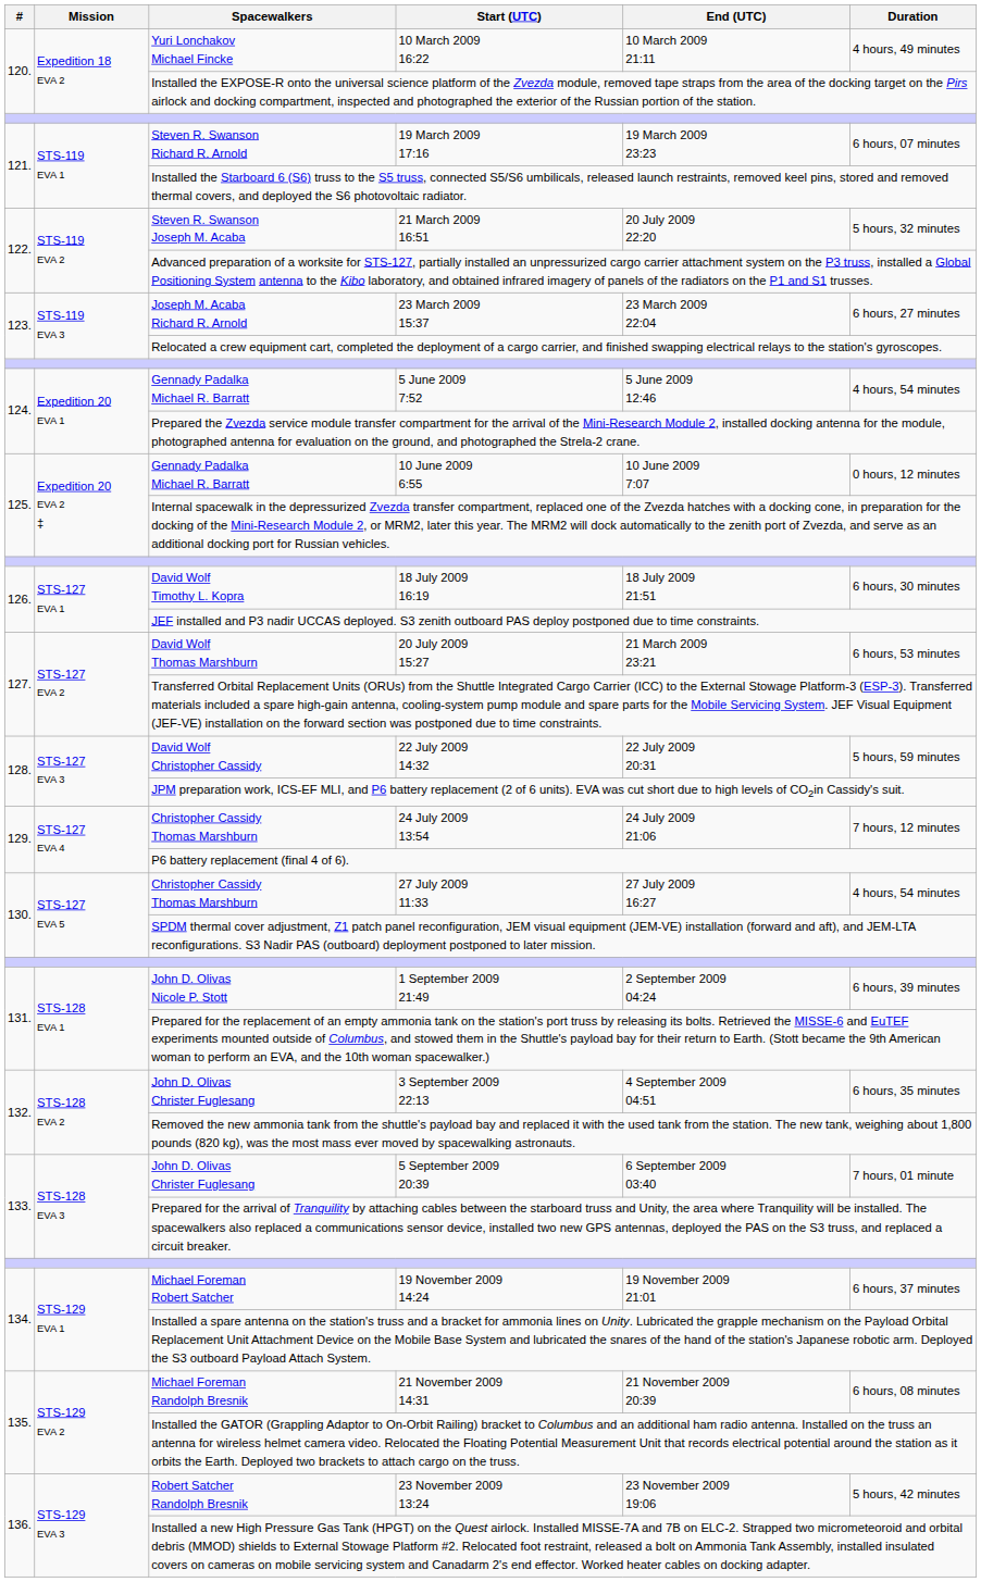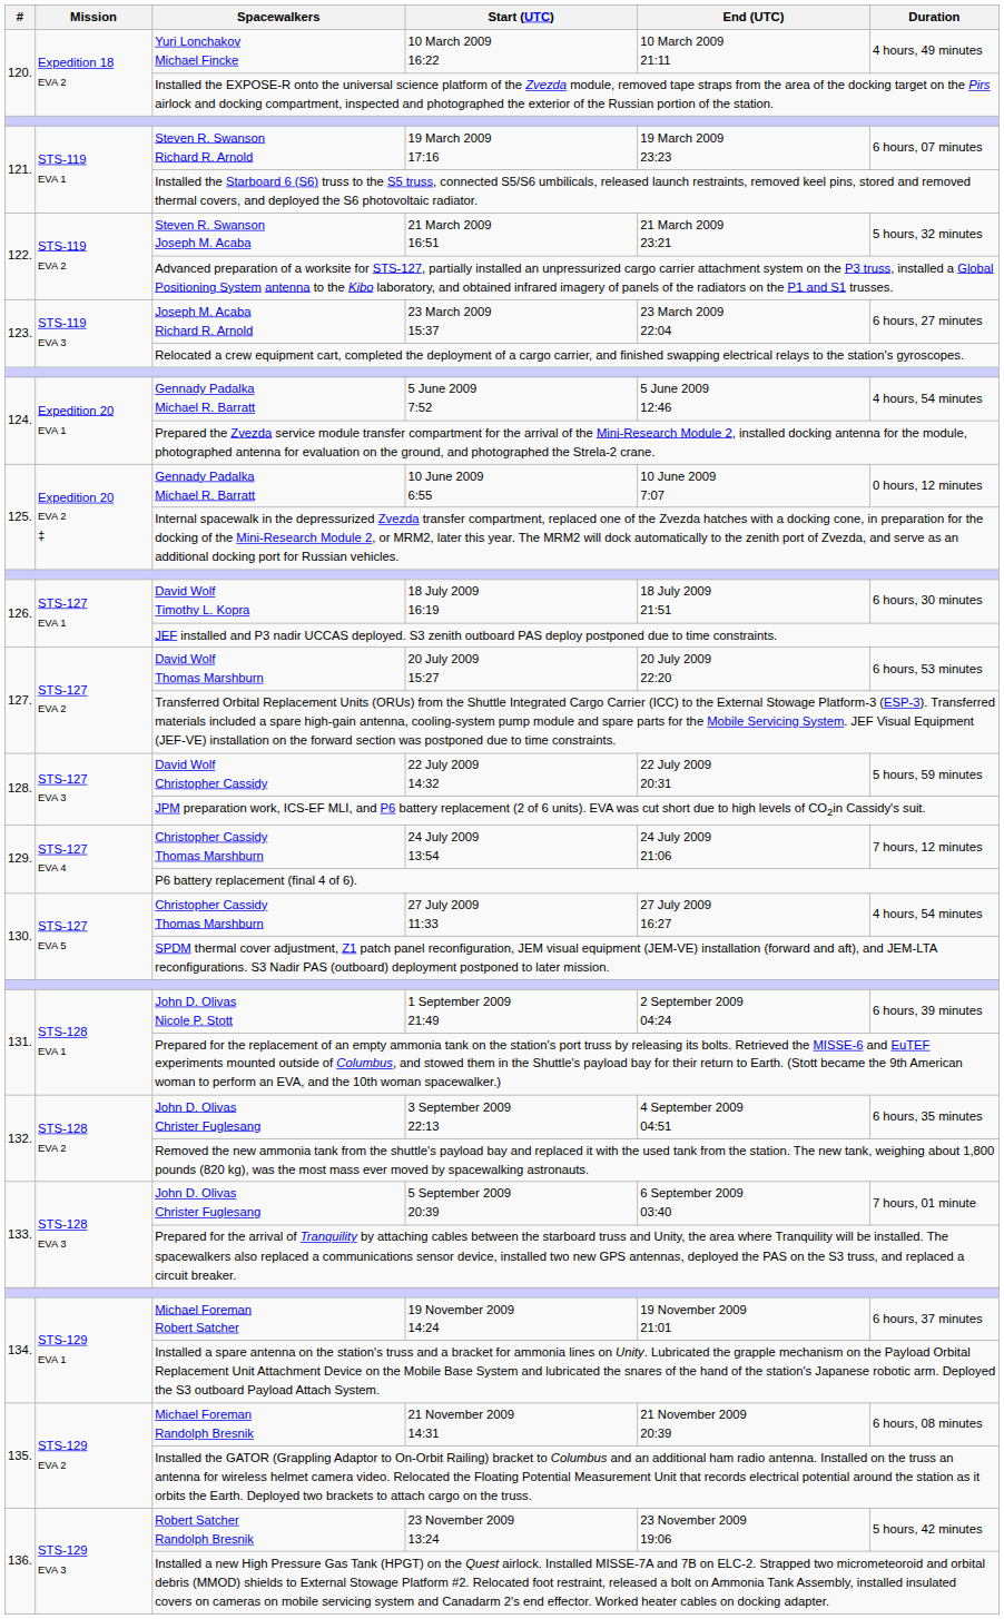21 March 2009 16:51 | End (UTC): 20 July 2009 22:20 -> 21 March 2009 23:21
20 July 2009 15:27 | End (UTC): 21 March 2009 23:21 -> 20 July 2009 22:20
